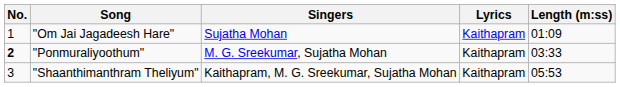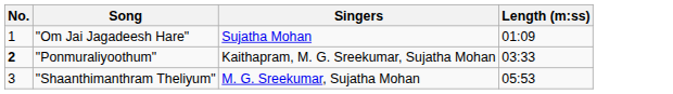- column: Lyrics | Kaithapram | Kaithapram | Kaithapram
"Ponmuraliyoothum" | Singers: M. G. Sreekumar, Sujatha Mohan -> Kaithapram, M. G. Sreekumar, Sujatha Mohan
"Shaanthimanthram Theliyum" | Singers: Kaithapram, M. G. Sreekumar, Sujatha Mohan -> M. G. Sreekumar, Sujatha Mohan
